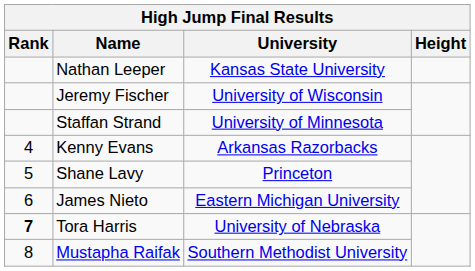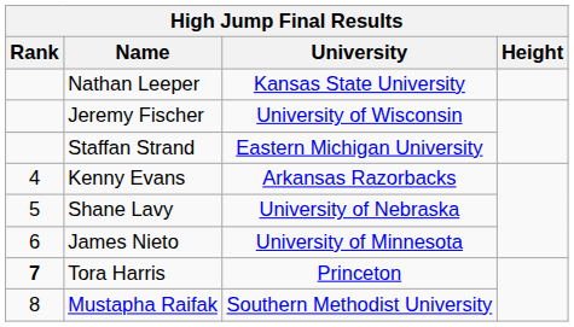Staffan Strand | University: University of Minnesota -> Eastern Michigan University
Shane Lavy | University: Princeton -> University of Nebraska
James Nieto | University: Eastern Michigan University -> University of Minnesota
Tora Harris | University: University of Nebraska -> Princeton
